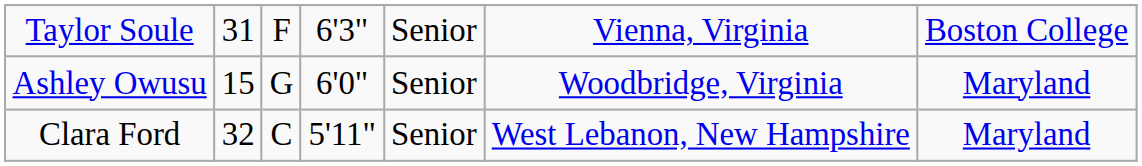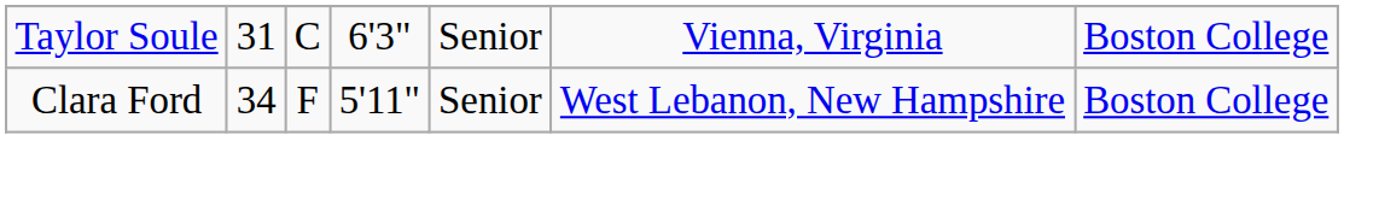Taylor Soule | column 3: F -> C
- row: Ashley Owusu | 15 | G | 6'0" | Senior | Woodbridge, Virginia | Maryland
Clara Ford | column 2: 32 -> 34
Clara Ford | column 3: C -> F
Clara Ford | column 7: Maryland -> Boston College
